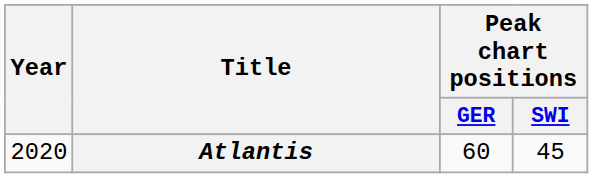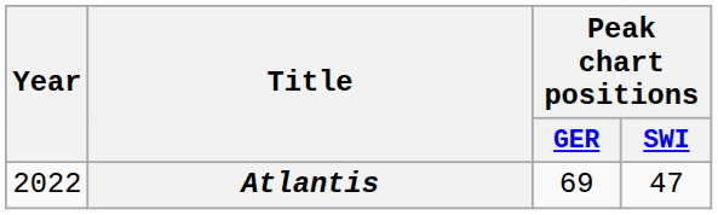Atlantis | Year: 2020 -> 2022
Atlantis | Peak chart positions / GER: 60 -> 69
Atlantis | Peak chart positions / SWI: 45 -> 47
